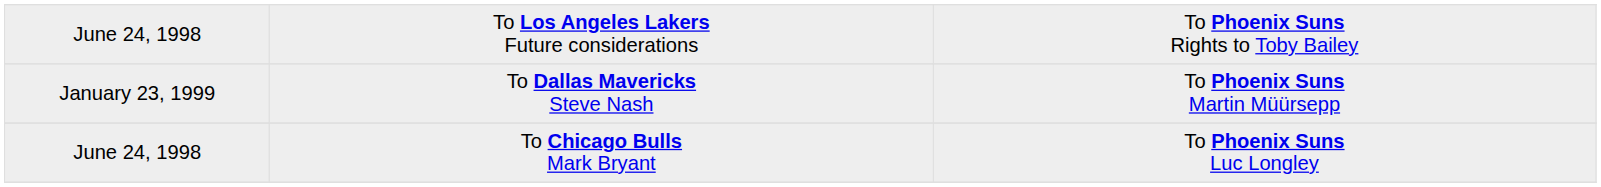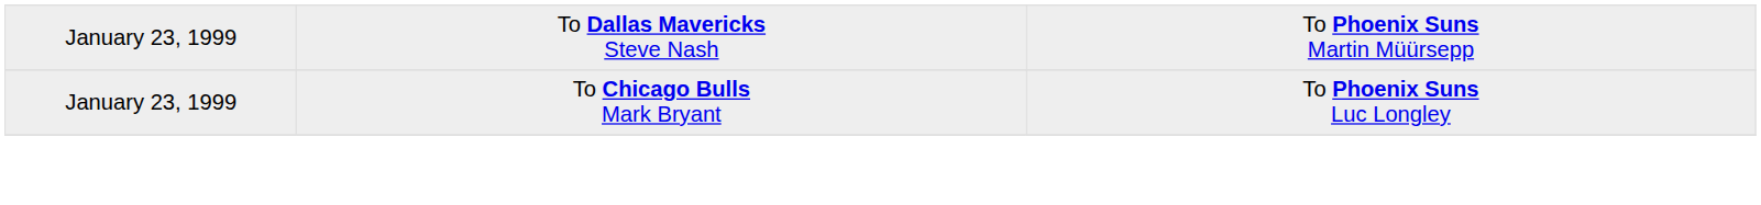- row: June 24, 1998 | To Los Angeles Lakers Future considerations | To Phoenix Suns Rights to Toby Bailey
To Chicago Bulls Mark Bryant | column 1: June 24, 1998 -> January 23, 1999
